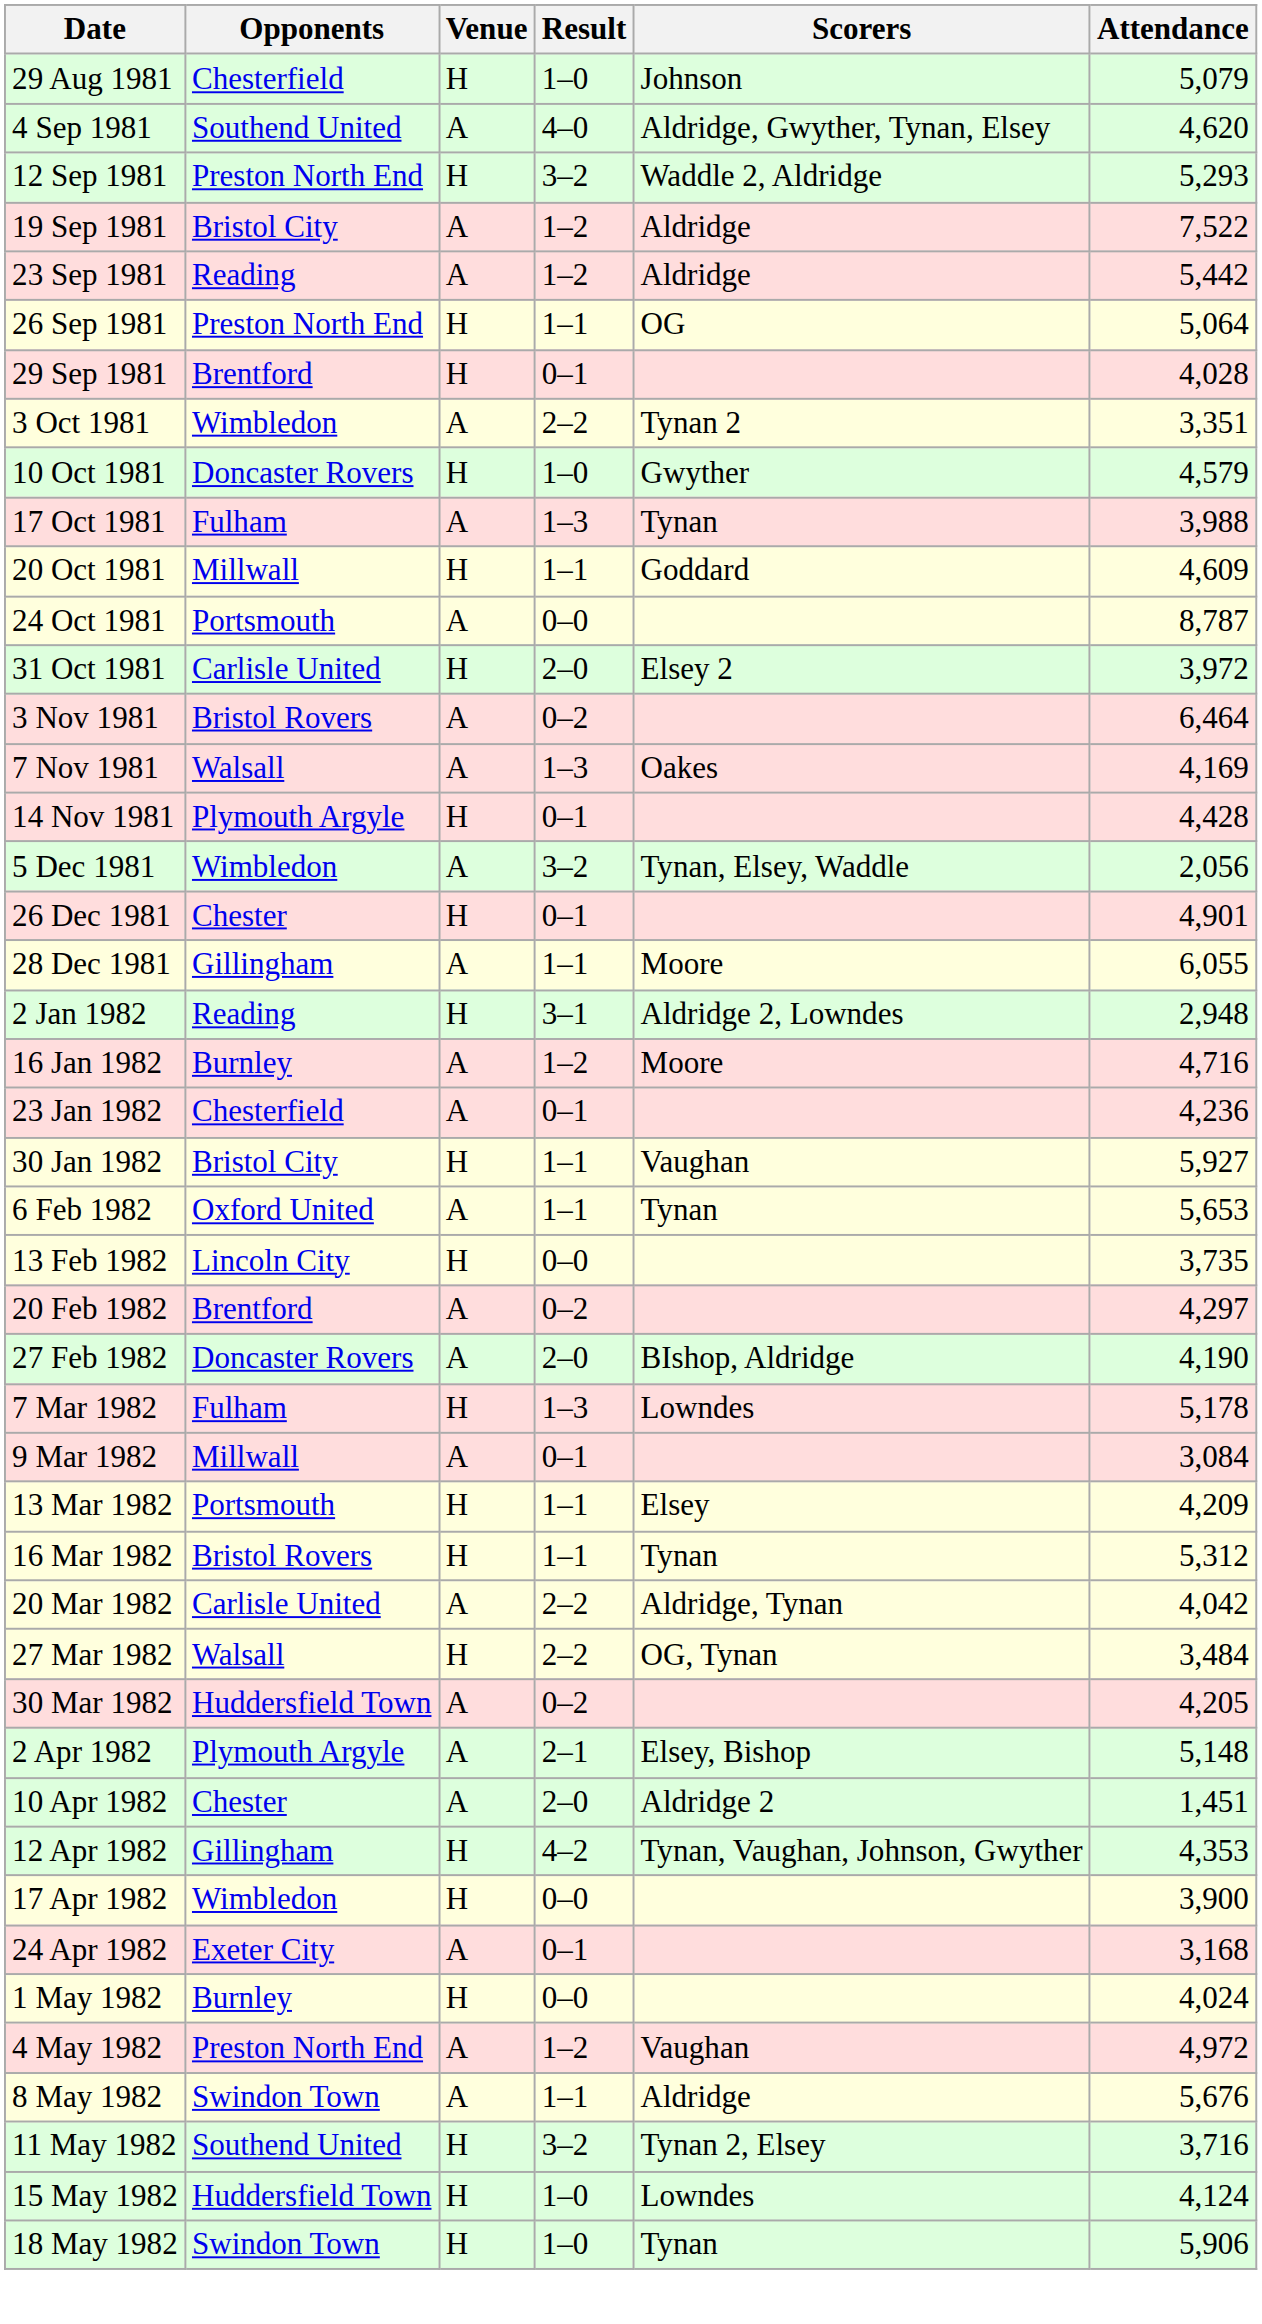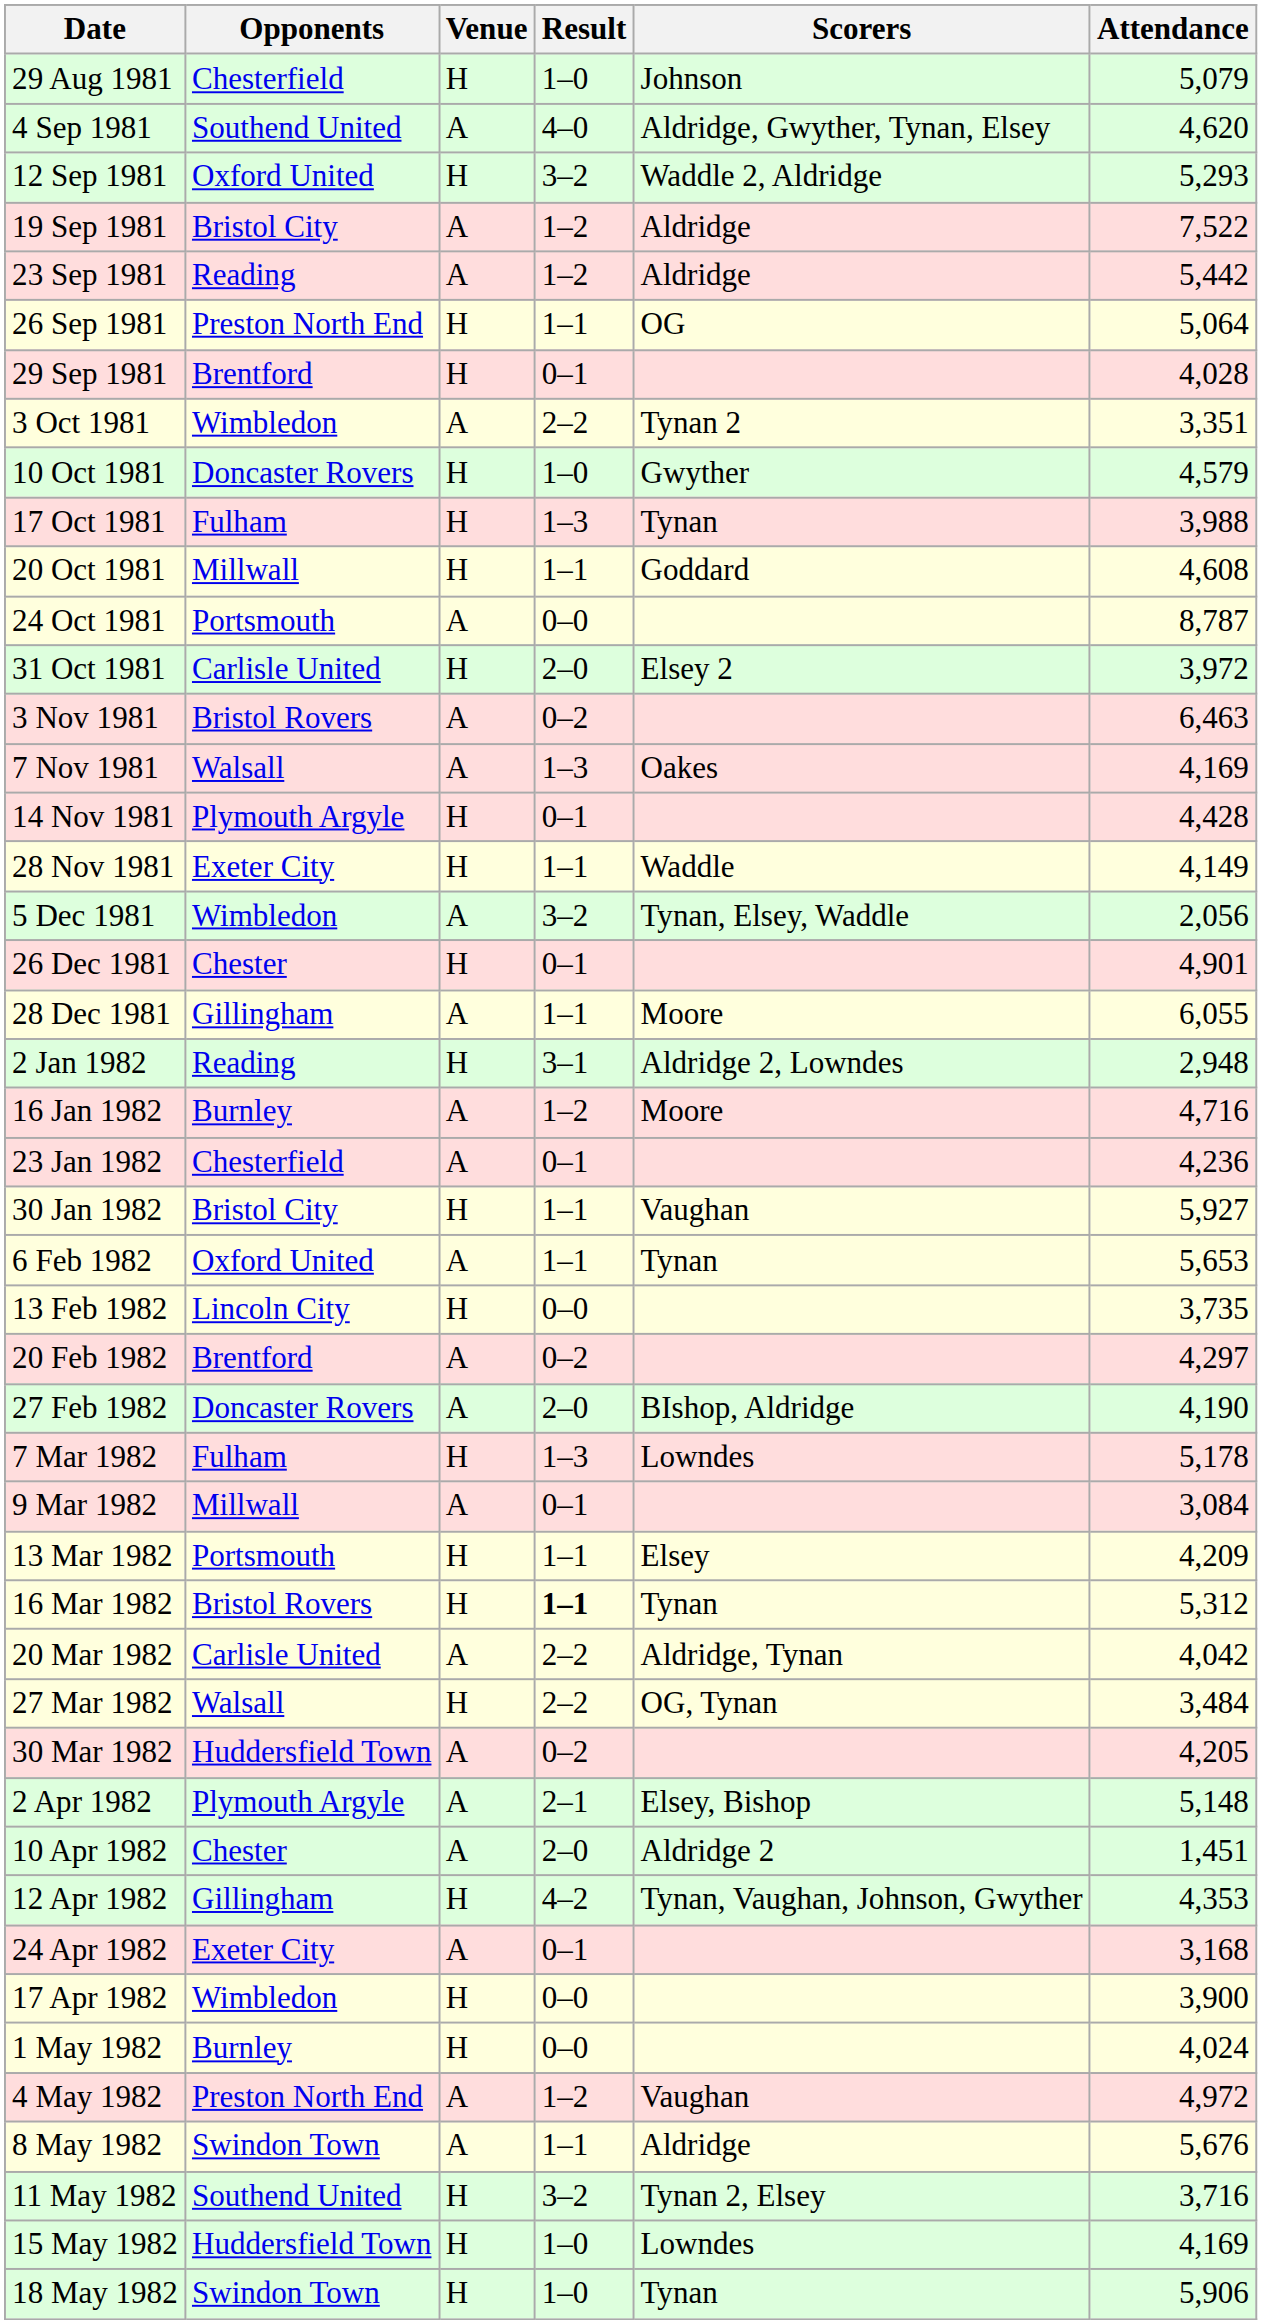12 Sep 1981 | Opponents: Preston North End -> Oxford United
17 Oct 1981 | Venue: A -> H
20 Oct 1981 | Attendance: 4,609 -> 4,608
3 Nov 1981 | Attendance: 6,464 -> 6,463
+ row: 28 Nov 1981 | Exeter City | H | 1–1 | Waddle | 4,149
16 Mar 1982 | Result: normal -> bold
rows swapped: 17 Apr 1982 <-> 24 Apr 1982
15 May 1982 | Attendance: 4,124 -> 4,169
